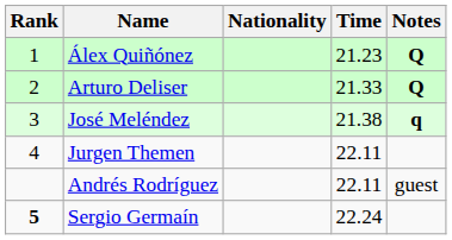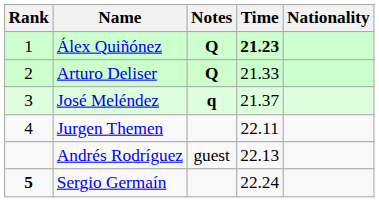columns swapped: Nationality <-> Notes
Álex Quiñónez | Time: normal -> bold
José Meléndez | Time: 21.38 -> 21.37
Andrés Rodríguez | Time: 22.11 -> 22.13
